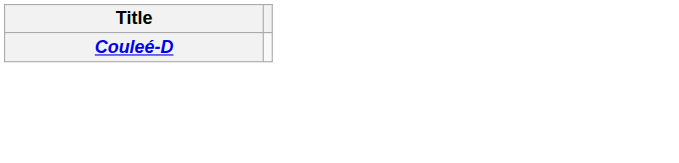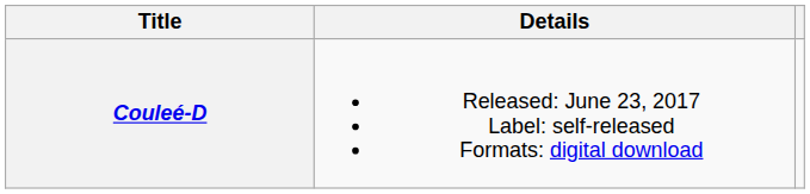+ column: Details | Released: June 23, 2017 Label: self-released Formats: digital download
